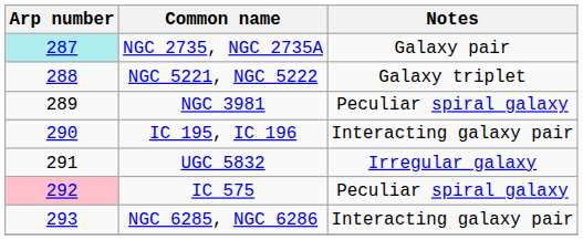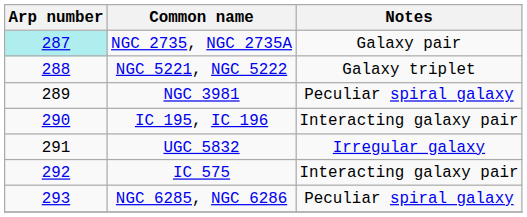IC 575 | Arp number: pink background -> no background
IC 575 | Notes: Peculiar spiral galaxy -> Interacting galaxy pair
NGC 6285, NGC 6286 | Notes: Interacting galaxy pair -> Peculiar spiral galaxy
